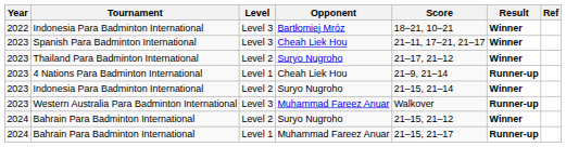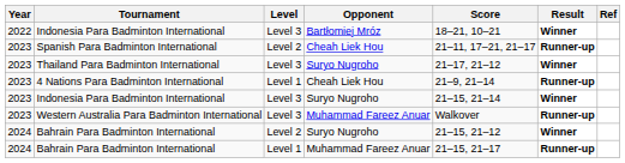Spanish Para Badminton International | Level: Level 3 -> Level 2
Spanish Para Badminton International | Result: Winner -> Runner-up
Thailand Para Badminton International | Level: Level 2 -> Level 3
Indonesia Para Badminton International / Suryo Nugroho | Level: Level 2 -> Level 3
